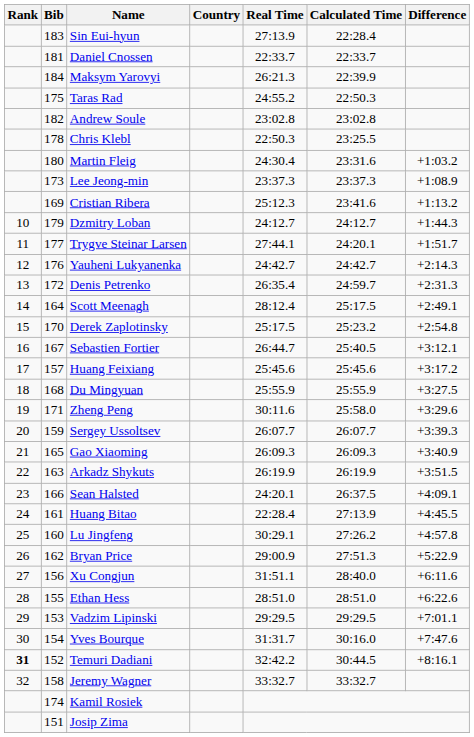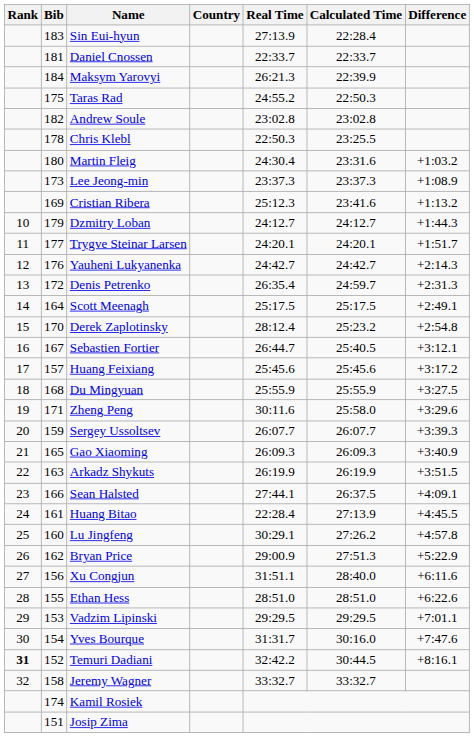Trygve Steinar Larsen | Real Time: 27:44.1 -> 24:20.1
Scott Meenagh | Real Time: 28:12.4 -> 25:17.5
Derek Zaplotinsky | Real Time: 25:17.5 -> 28:12.4
Sean Halsted | Real Time: 24:20.1 -> 27:44.1
